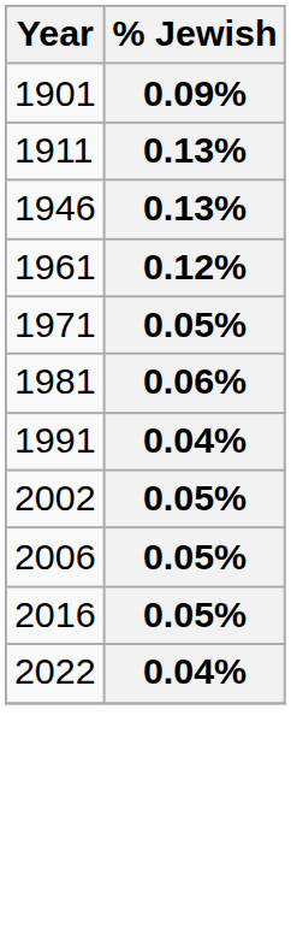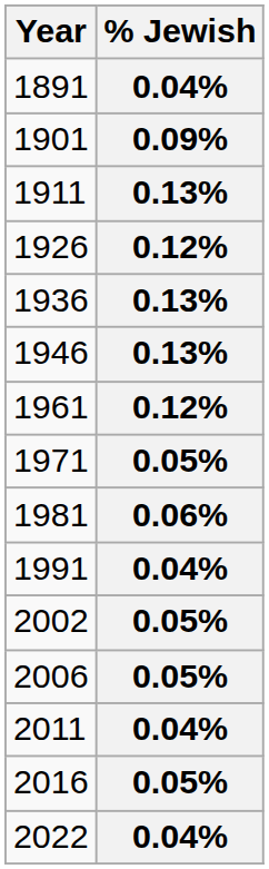+ row: 1891 | 0.04%
+ row: 1926 | 0.12%
+ row: 1936 | 0.13%
+ row: 2011 | 0.04%
